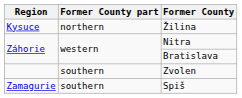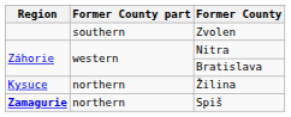rows swapped: Žilina <-> Zvolen
Spiš | Region: normal -> bold
Spiš | Former County part: southern -> northern
